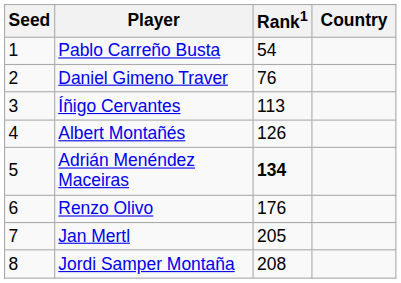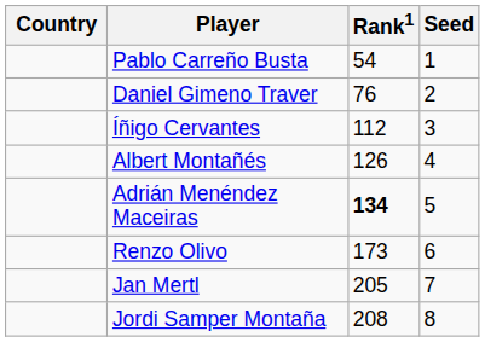columns swapped: Country <-> Seed
Íñigo Cervantes | Rank1: 113 -> 112
Renzo Olivo | Rank1: 176 -> 173
